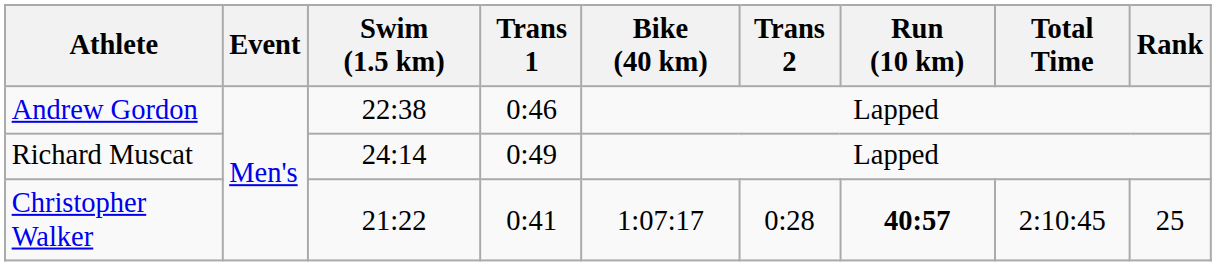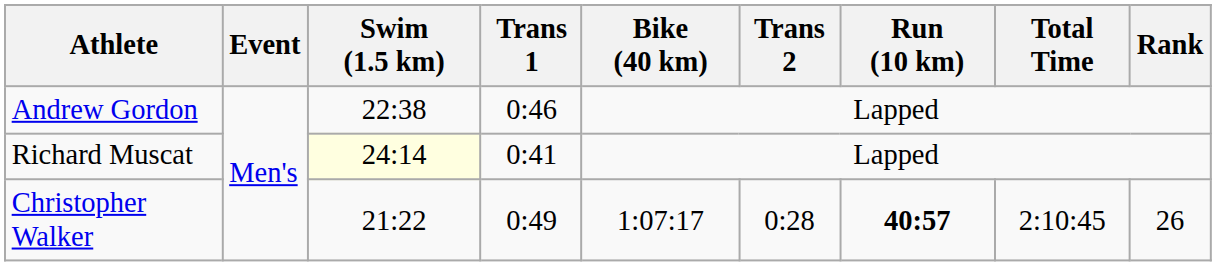Richard Muscat | Swim (1.5 km): no background -> lightyellow background
Richard Muscat | Trans 1: 0:49 -> 0:41
Christopher Walker | Trans 1: 0:41 -> 0:49
Christopher Walker | Rank: 25 -> 26
